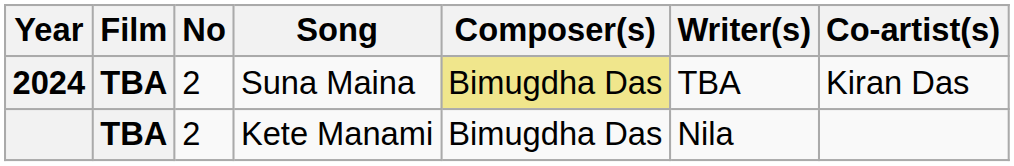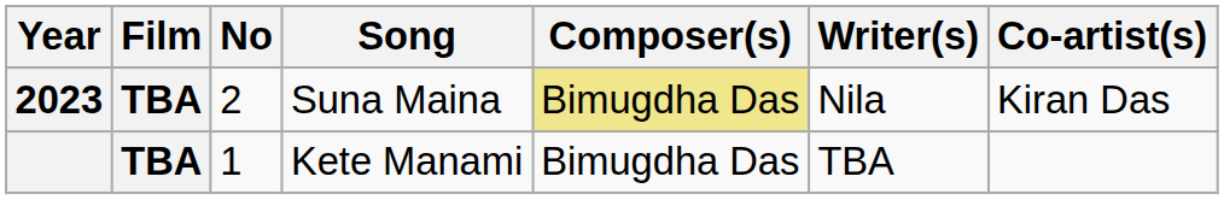Suna Maina | Year: 2024 -> 2023
Suna Maina | Writer(s): TBA -> Nila
Kete Manami | No: 2 -> 1
Kete Manami | Writer(s): Nila -> TBA
